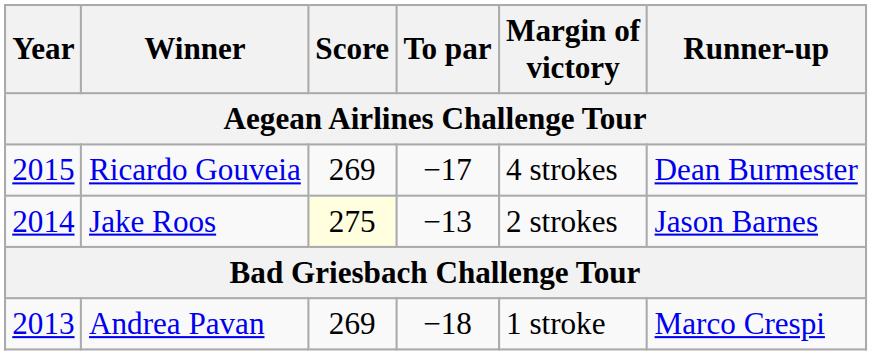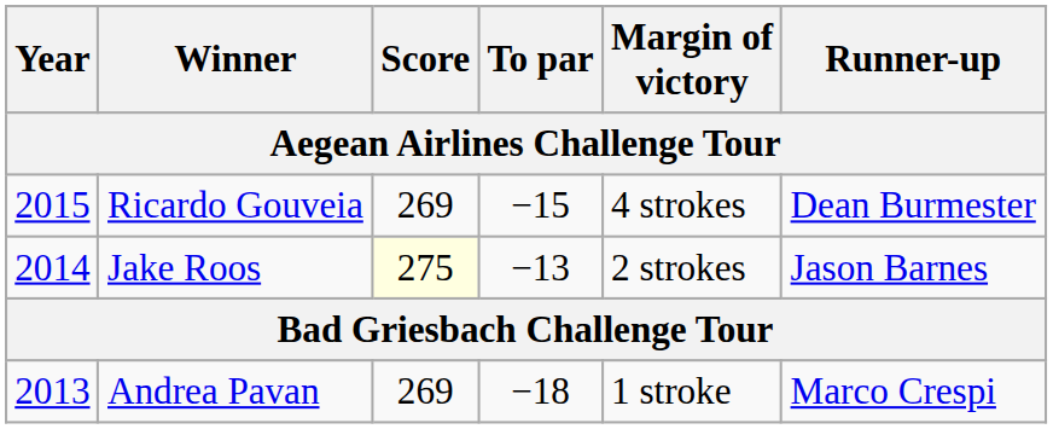Ricardo Gouveia | To par: −17 -> −15
